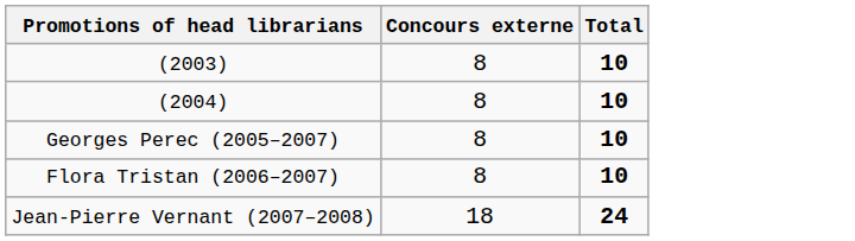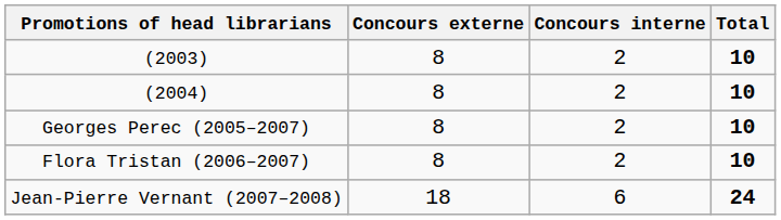+ column: Concours interne | 2 | 2 | 2 | 2 | 6
